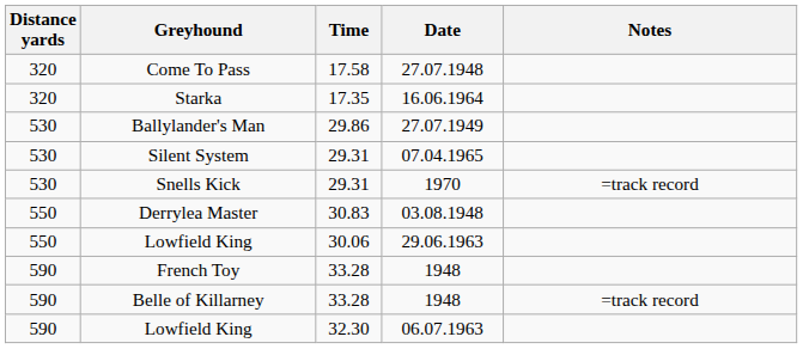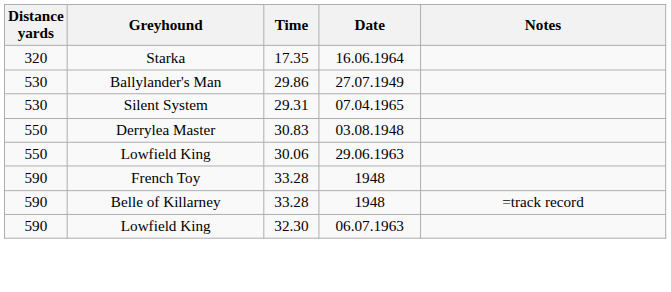- row: 320 | Come To Pass | 17.58 | 27.07.1948
- row: 530 | Snells Kick | 29.31 | 1970 | =track record
